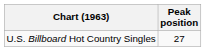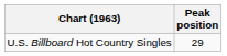U.S. Billboard Hot Country Singles | Peak position: 27 -> 29
